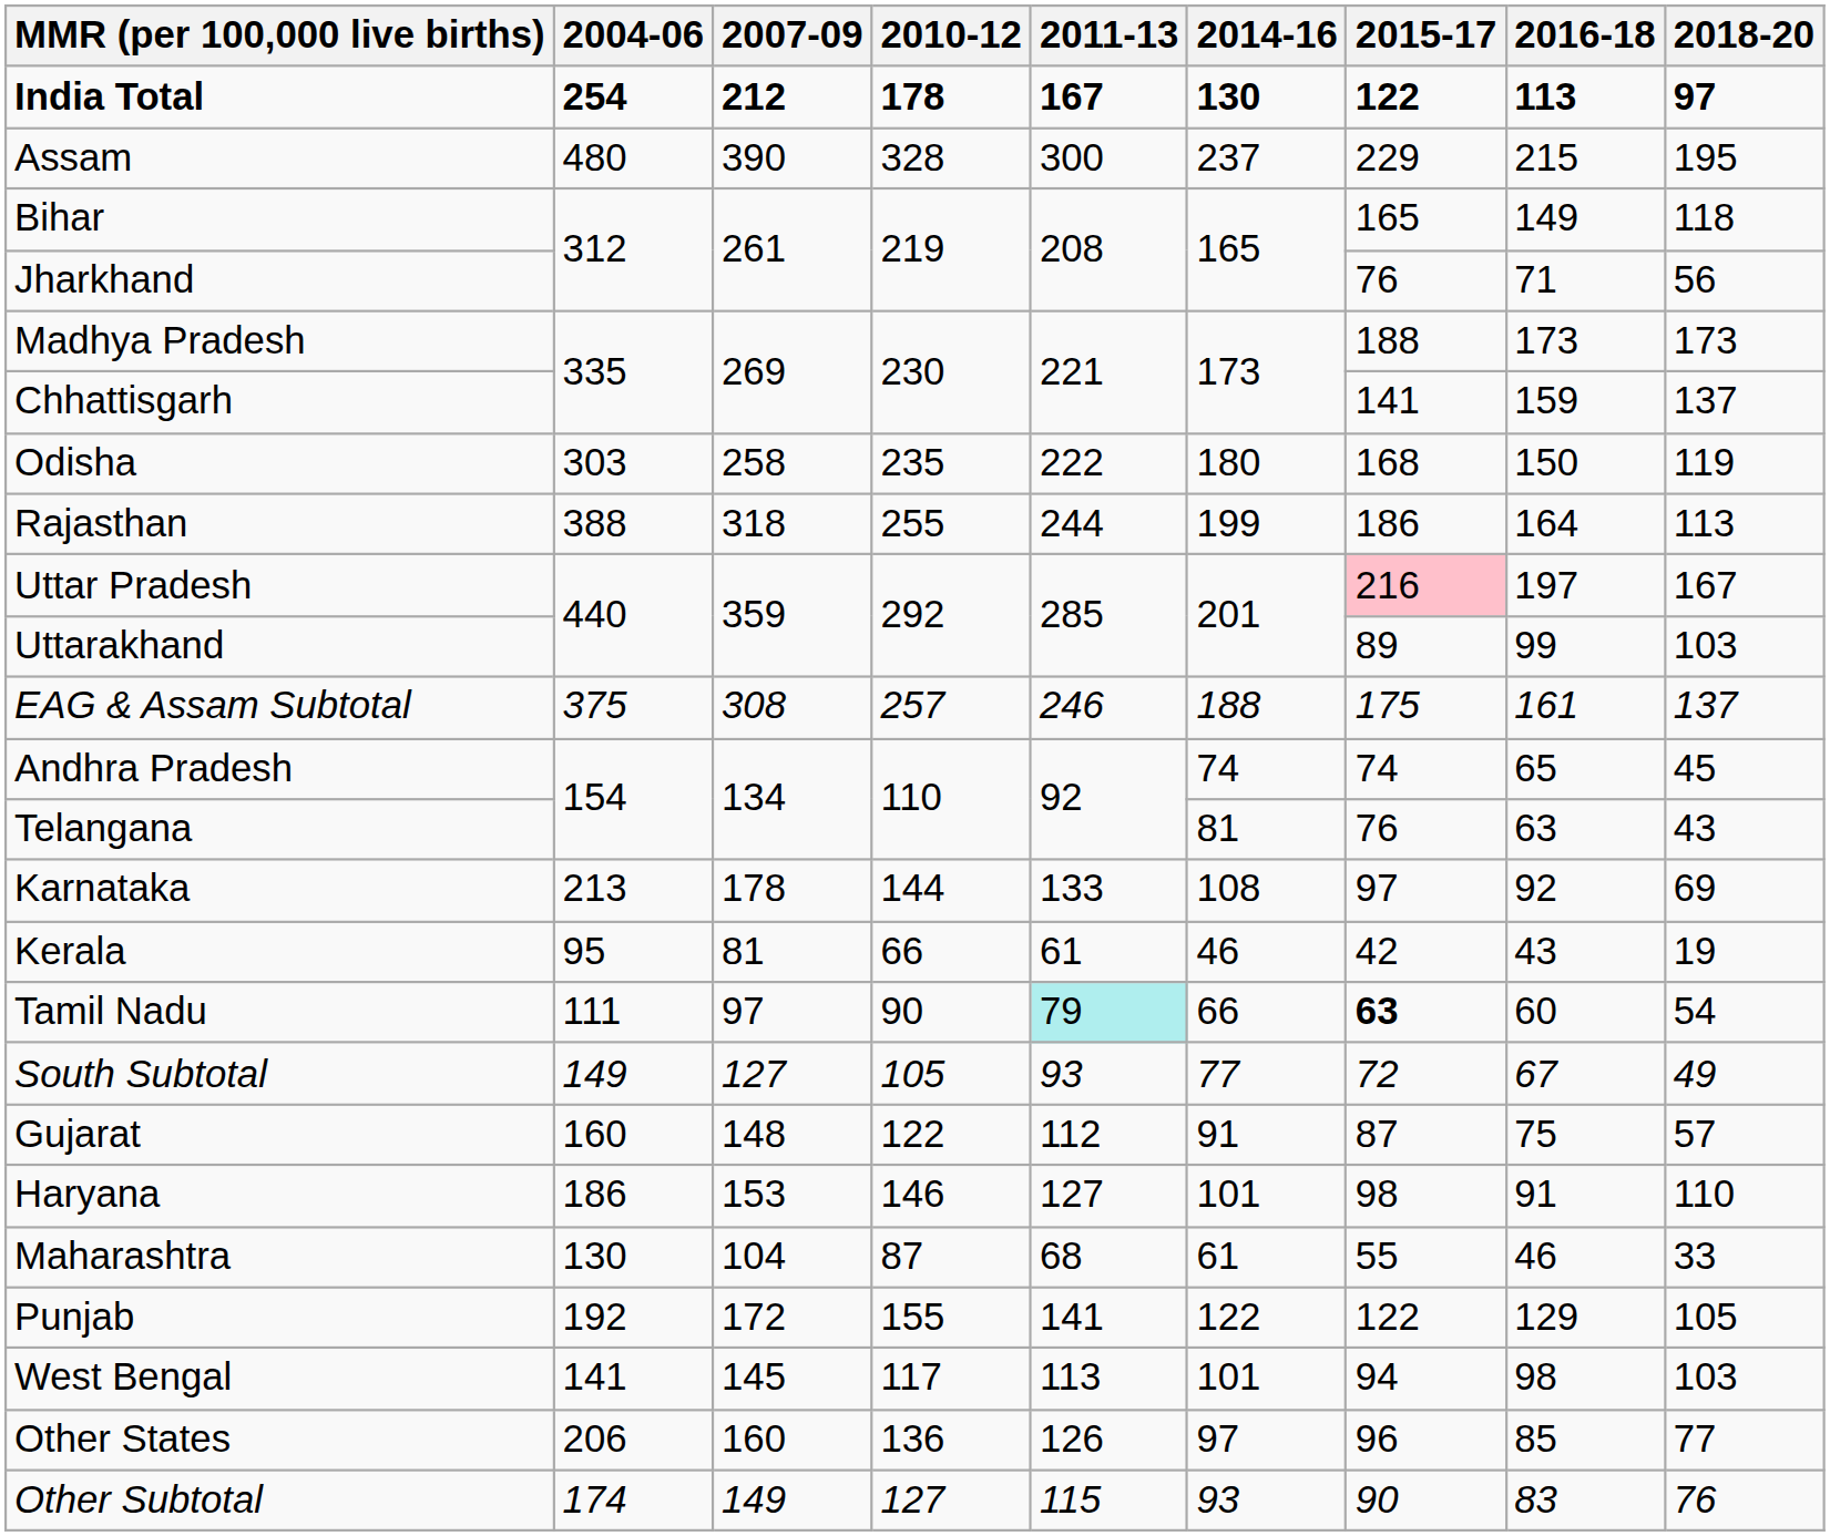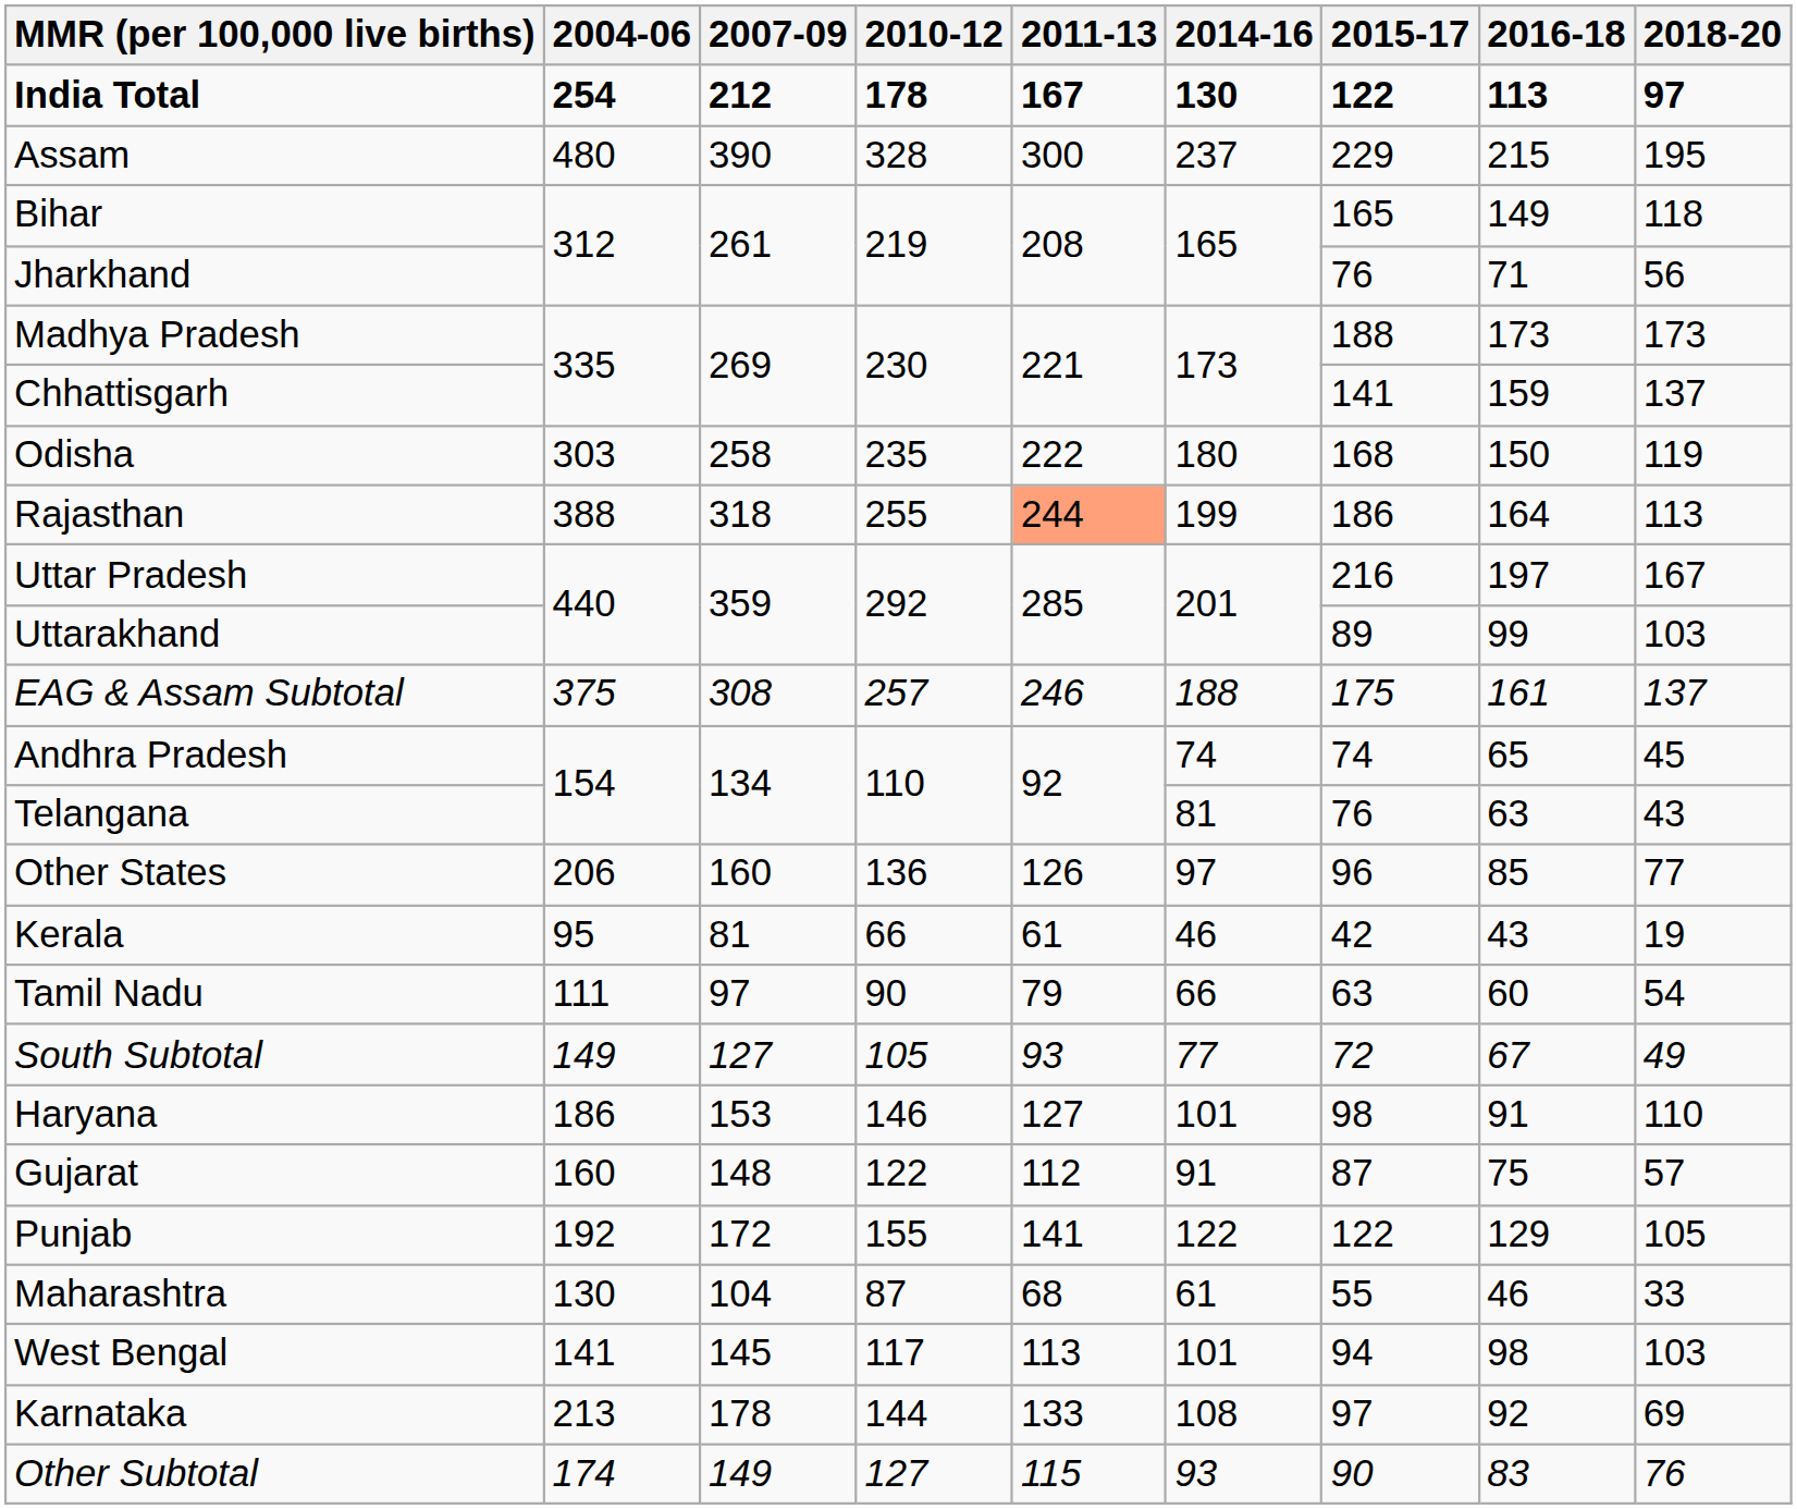Rajasthan | 2011-13: no background -> lightsalmon background
Uttar Pradesh | 2015-17: pink background -> no background
rows swapped: Karnataka <-> Other States
Tamil Nadu | 2011-13: paleturquoise background -> no background
Tamil Nadu | 2015-17: bold -> normal
rows swapped: Gujarat <-> Haryana
rows swapped: Maharashtra <-> Punjab
